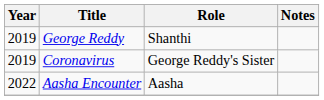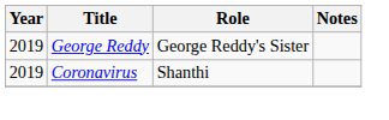George Reddy | Role: Shanthi -> George Reddy's Sister
Coronavirus | Role: George Reddy's Sister -> Shanthi
- row: 2022 | Aasha Encounter | Aasha
